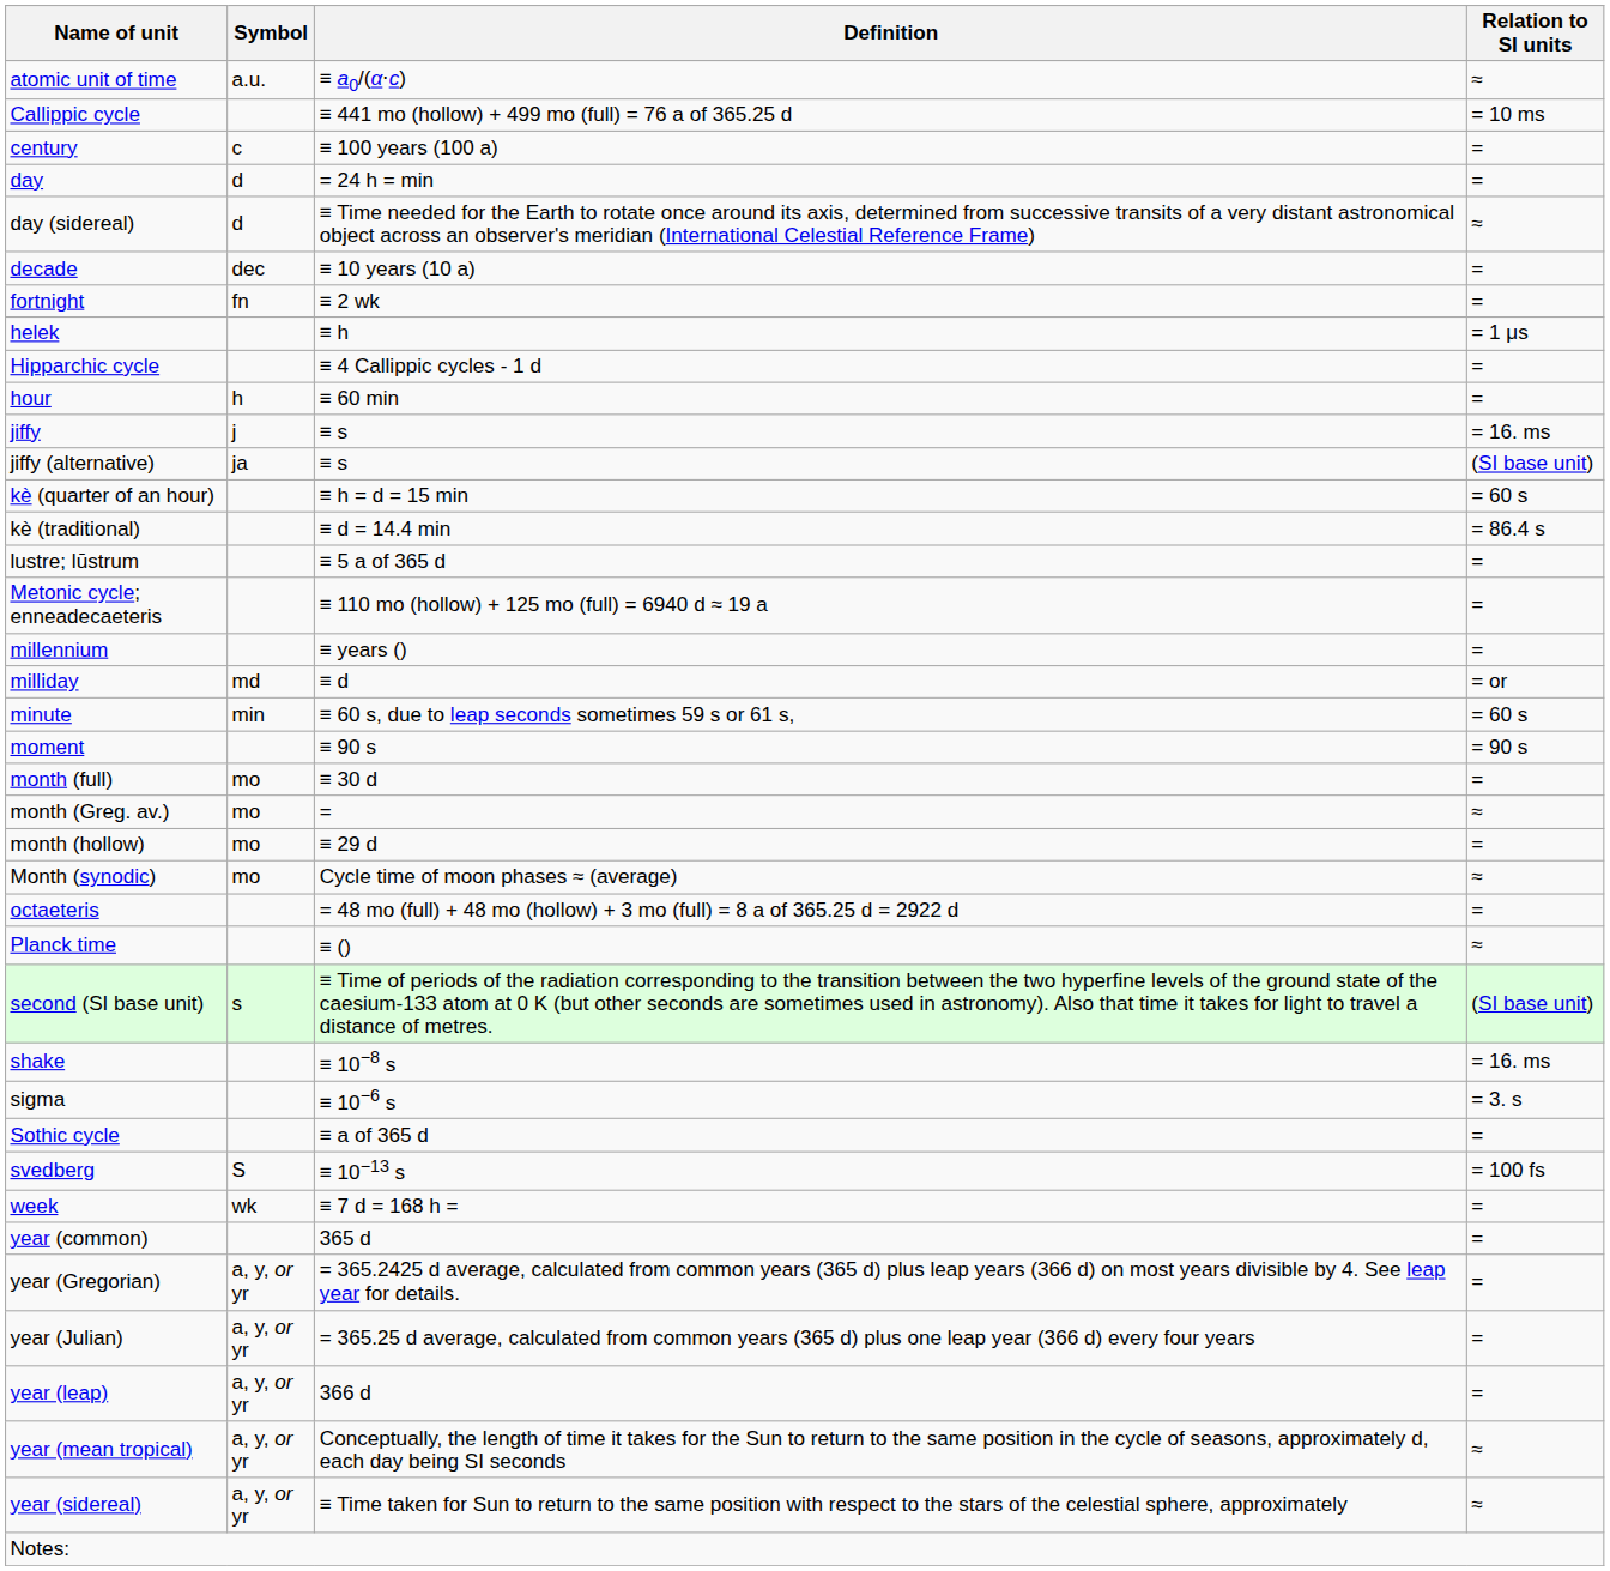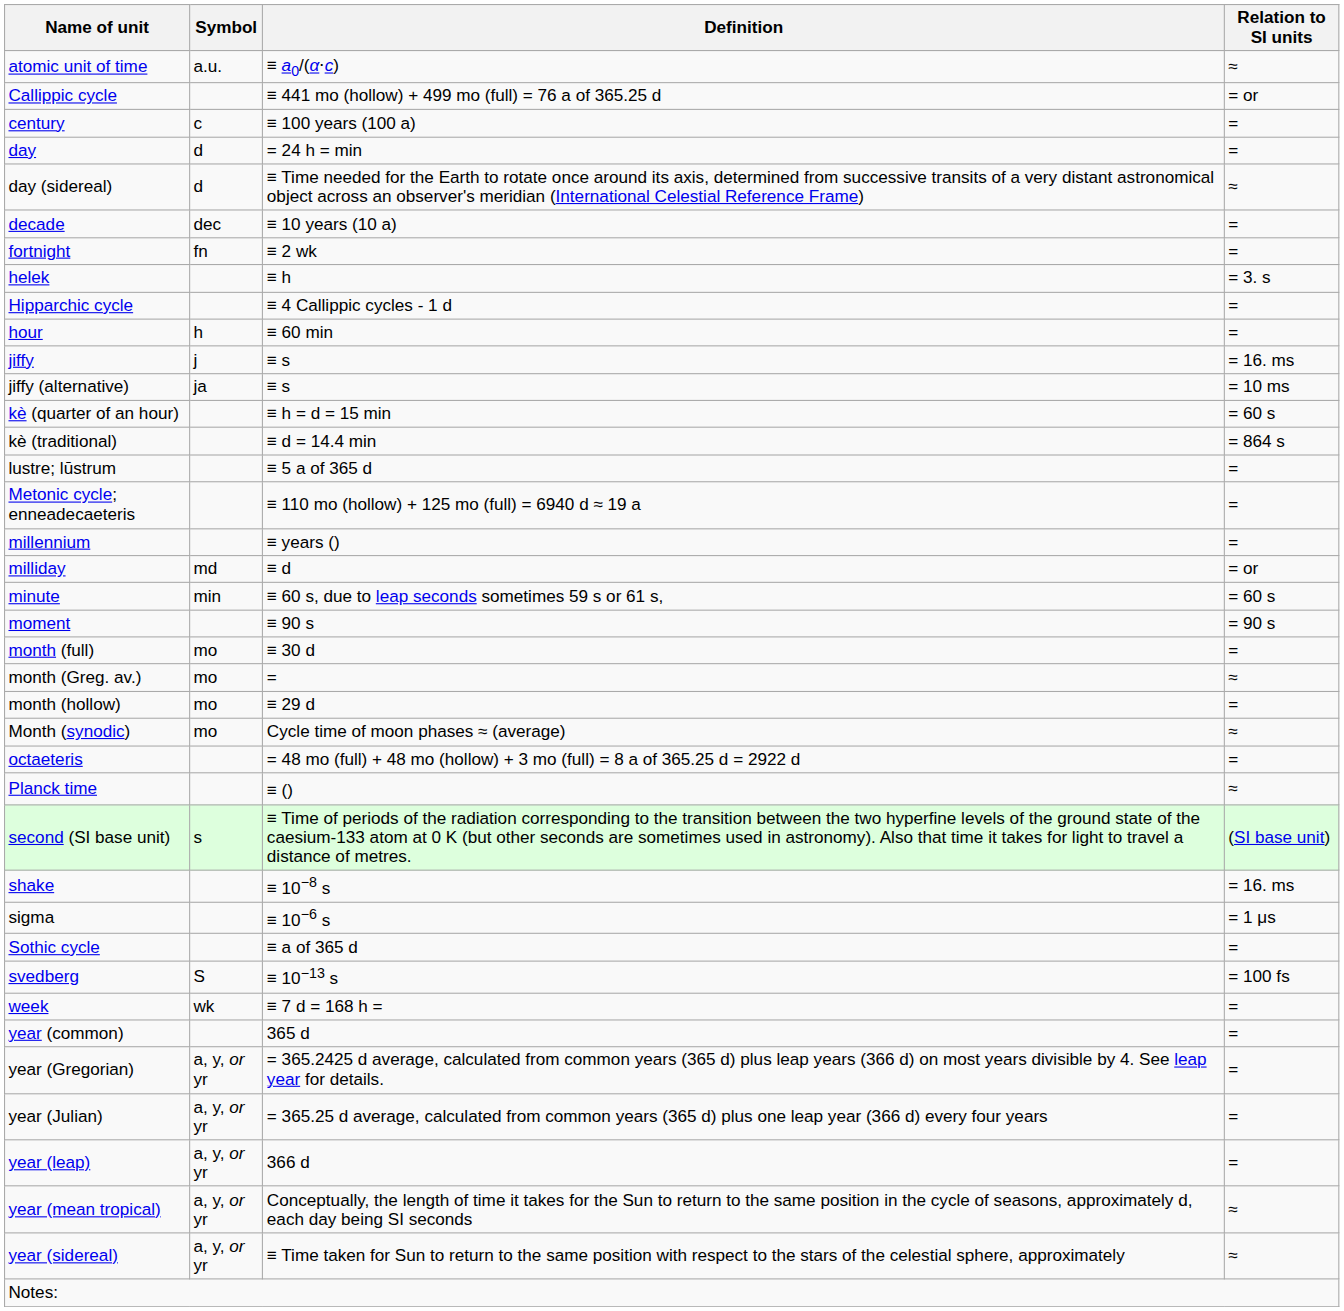Callippic cycle | Relation to SI units: = 10 ms -> = or
helek | Relation to SI units: = 1 μs -> = 3. s
jiffy (alternative) | Relation to SI units: (SI base unit) -> = 10 ms
kè (traditional) | Relation to SI units: = 86.4 s -> = 864 s
sigma | Relation to SI units: = 3. s -> = 1 μs
